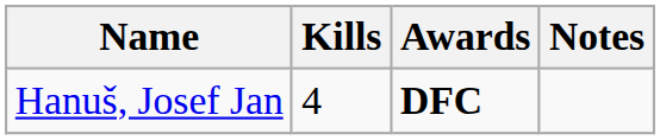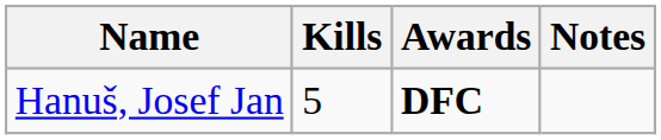Hanuš, Josef Jan | Kills: 4 -> 5
